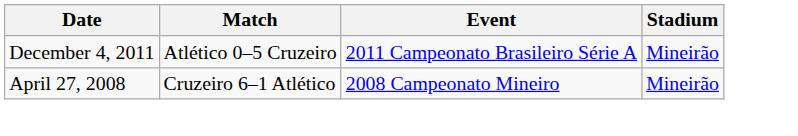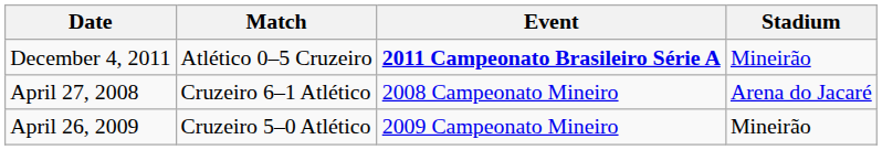December 4, 2011 | Event: normal -> bold
April 27, 2008 | Stadium: Mineirão -> Arena do Jacaré
+ row: April 26, 2009 | Cruzeiro 5–0 Atlético | 2009 Campeonato Mineiro | Mineirão
